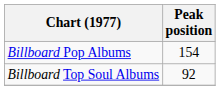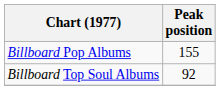Billboard Pop Albums | Peak position: 154 -> 155
